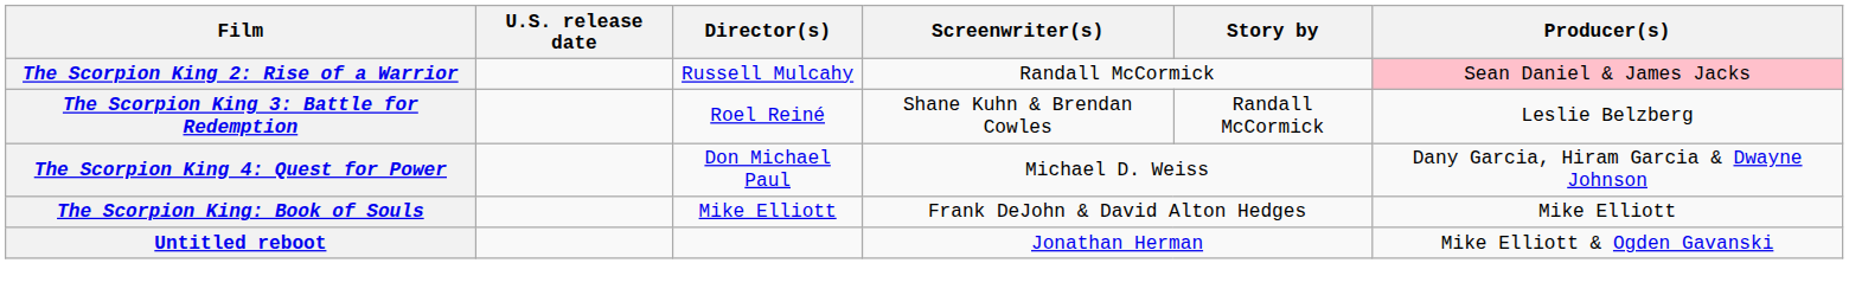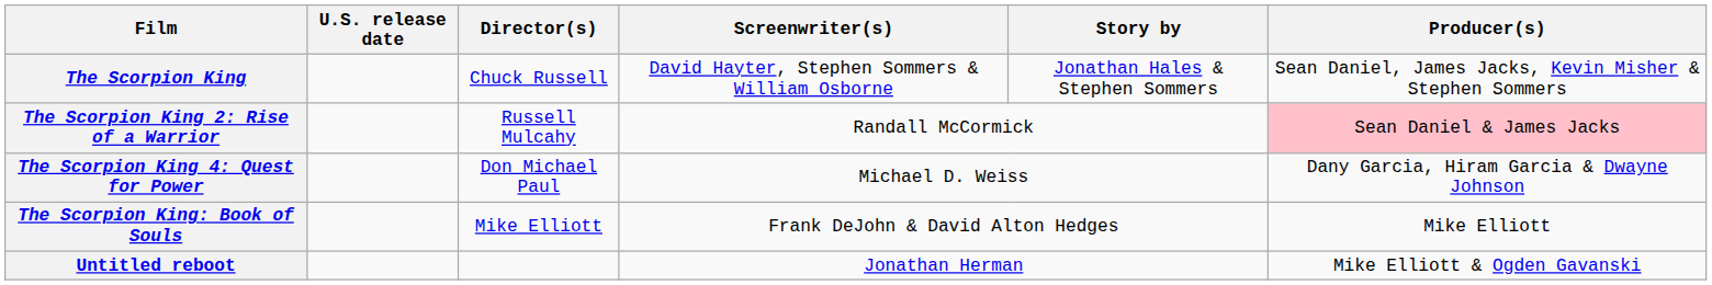+ row: The Scorpion King | Chuck Russell | David Hayter, Stephen Sommers & William Osborne | Jonathan Hales & Stephen Sommers | Sean Daniel, James Jacks, Kevin Misher & Stephen Sommers
- row: The Scorpion King 3: Battle for Redemption | Roel Reiné | Shane Kuhn & Brendan Cowles | Randall McCormick | Leslie Belzberg
